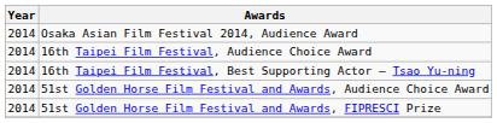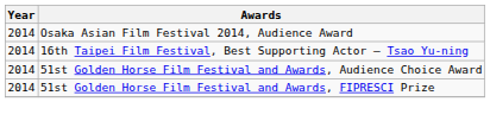- row: 2014 | 16th Taipei Film Festival, Audience Choice Award
